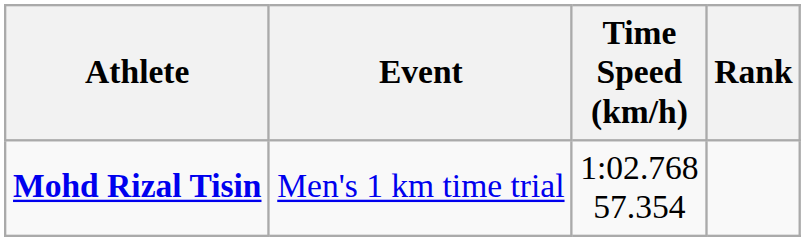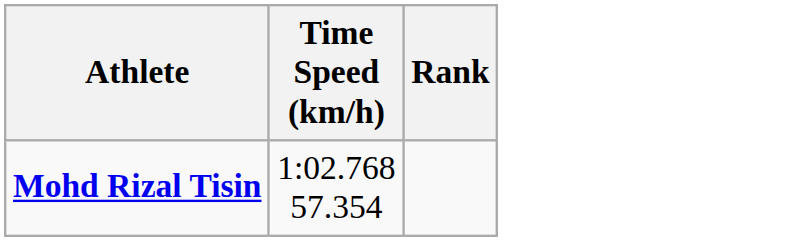- column: Event | Men's 1 km time trial
